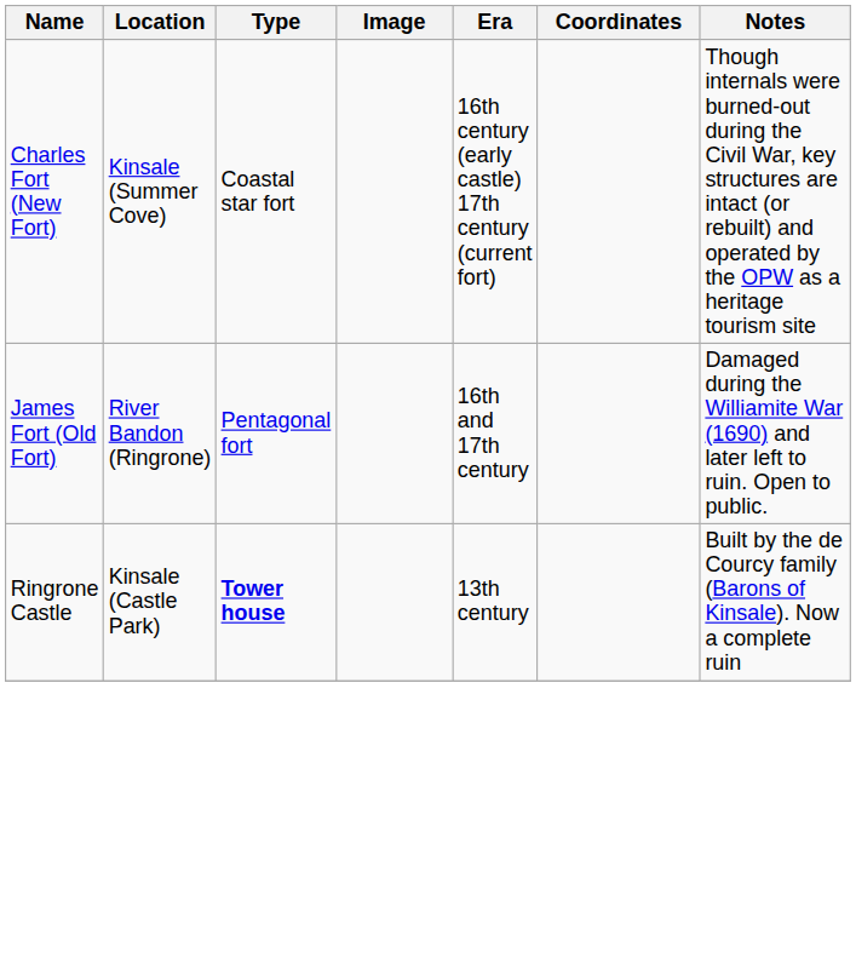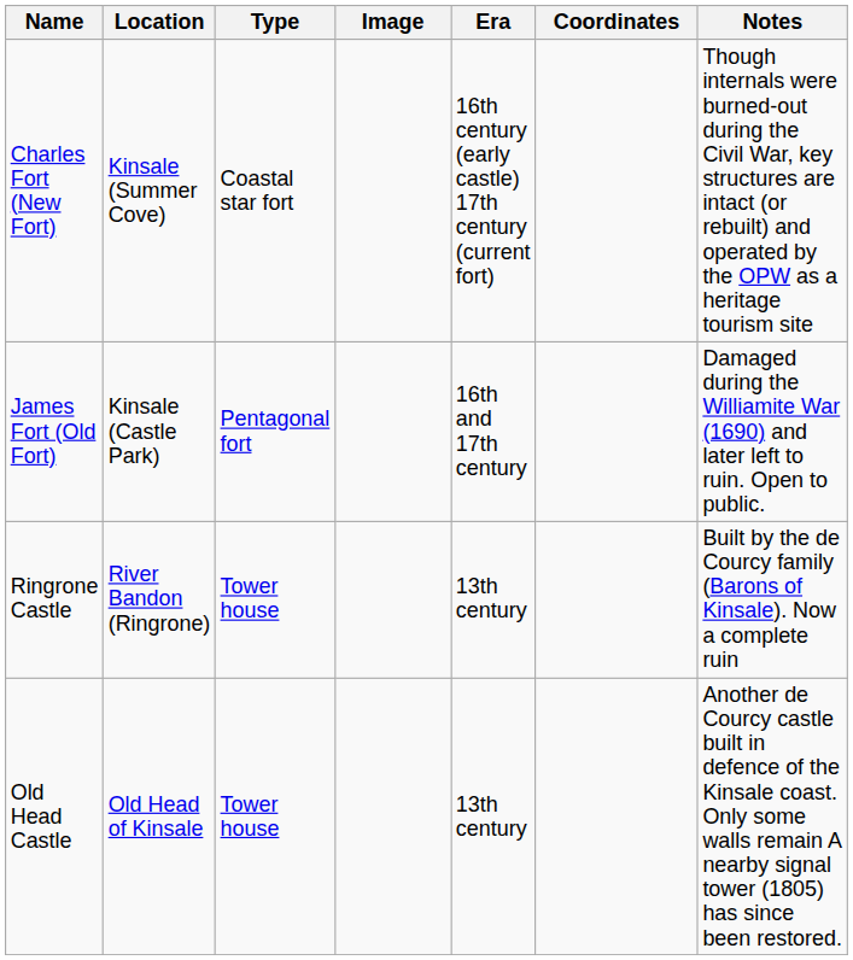James Fort (Old Fort) | Location: River Bandon (Ringrone) -> Kinsale (Castle Park)
Ringrone Castle | Location: Kinsale (Castle Park) -> River Bandon (Ringrone)
Ringrone Castle | Type: bold -> normal
+ row: Old Head Castle | Old Head of Kinsale | Tower house | 13th century | Another de Courcy castle built in defence of the Kinsale coast. Only some walls remain A nearby signal tower (1805) has since been restored.
